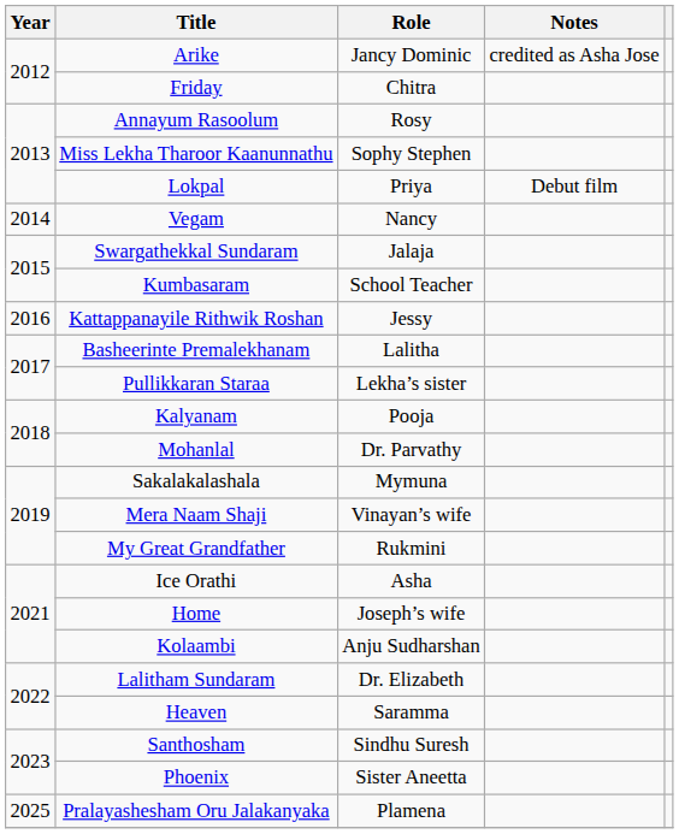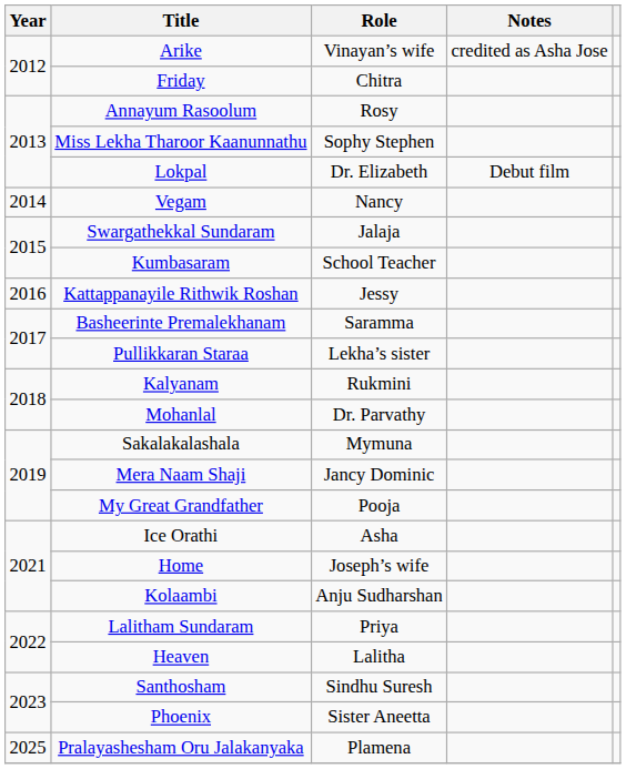Arike | Role: Jancy Dominic -> Vinayan’s wife
Lokpal | Role: Priya -> Dr. Elizabeth
Basheerinte Premalekhanam | Role: Lalitha -> Saramma
Kalyanam | Role: Pooja -> Rukmini
Mera Naam Shaji | Role: Vinayan’s wife -> Jancy Dominic
My Great Grandfather | Role: Rukmini -> Pooja
Lalitham Sundaram | Role: Dr. Elizabeth -> Priya
Heaven | Role: Saramma -> Lalitha
